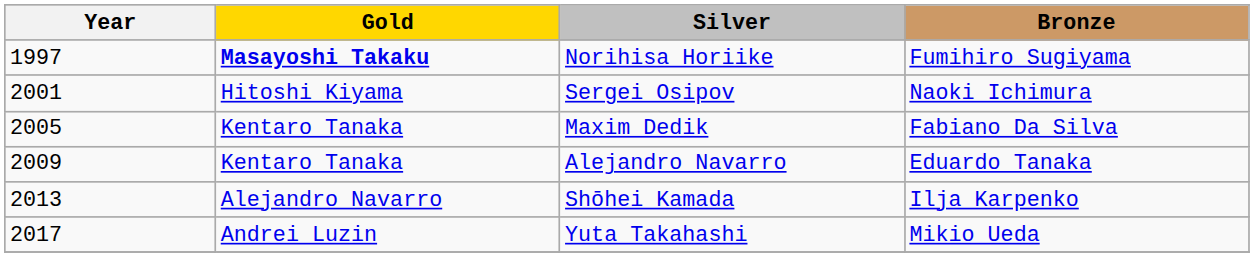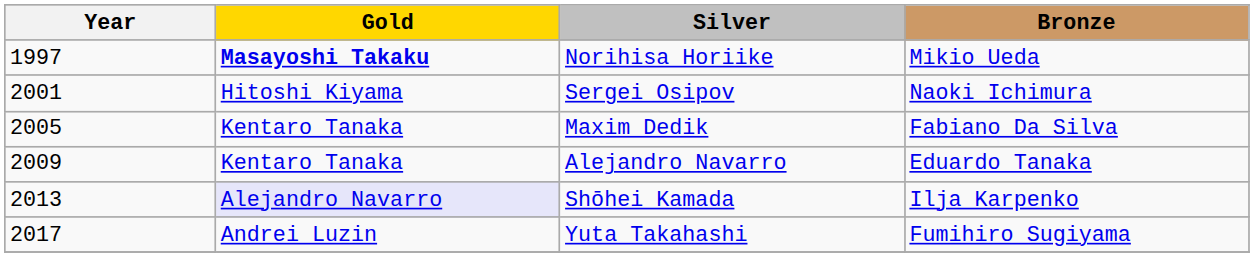Norihisa Horiike | Bronze: Fumihiro Sugiyama -> Mikio Ueda
Shōhei Kamada | Gold: no background -> lavender background
Yuta Takahashi | Bronze: Mikio Ueda -> Fumihiro Sugiyama
